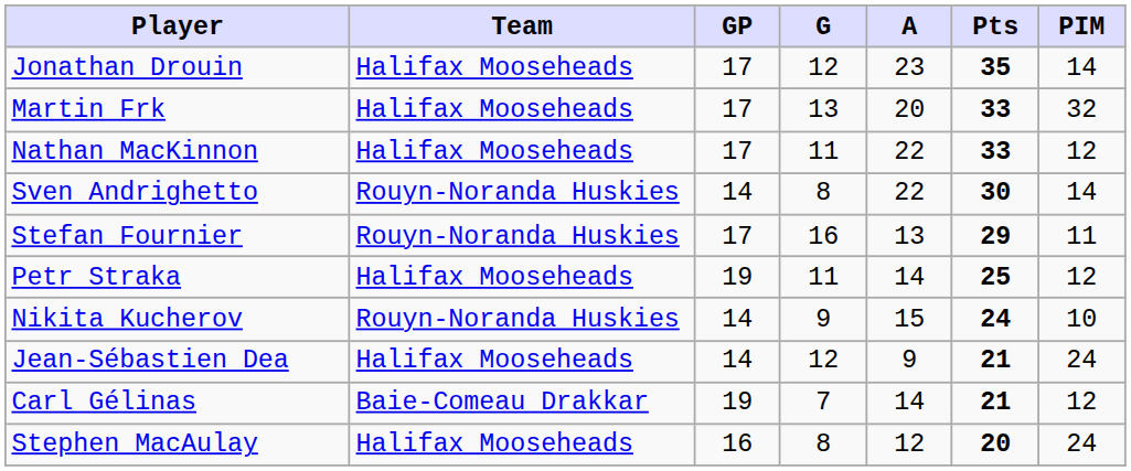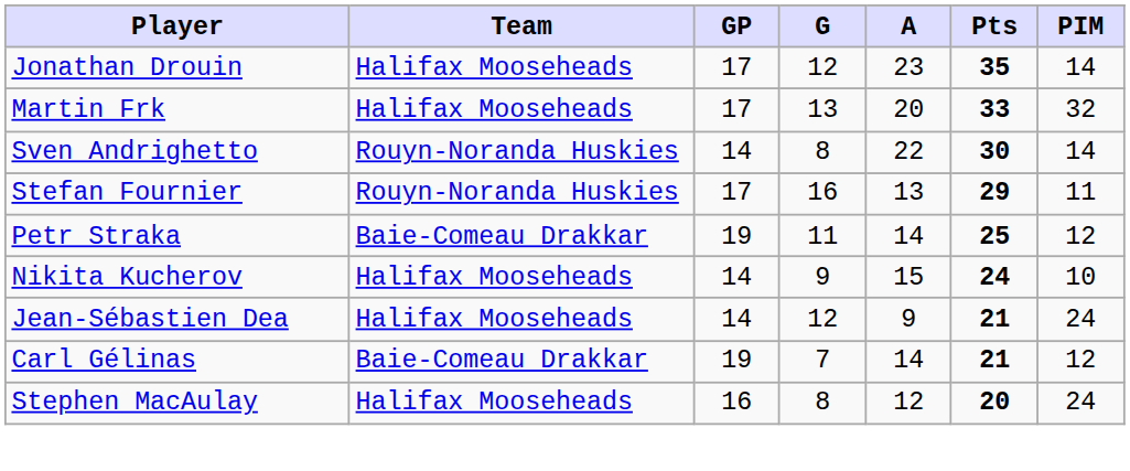- row: Nathan MacKinnon | Halifax Mooseheads | 17 | 11 | 22 | 33 | 12
Petr Straka | Team: Halifax Mooseheads -> Baie-Comeau Drakkar
Nikita Kucherov | Team: Rouyn-Noranda Huskies -> Halifax Mooseheads
